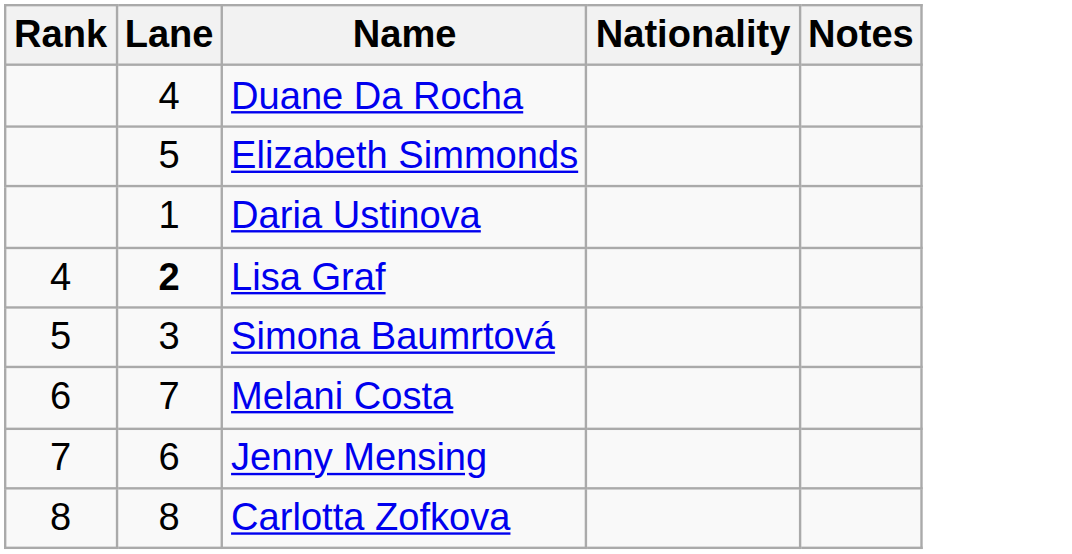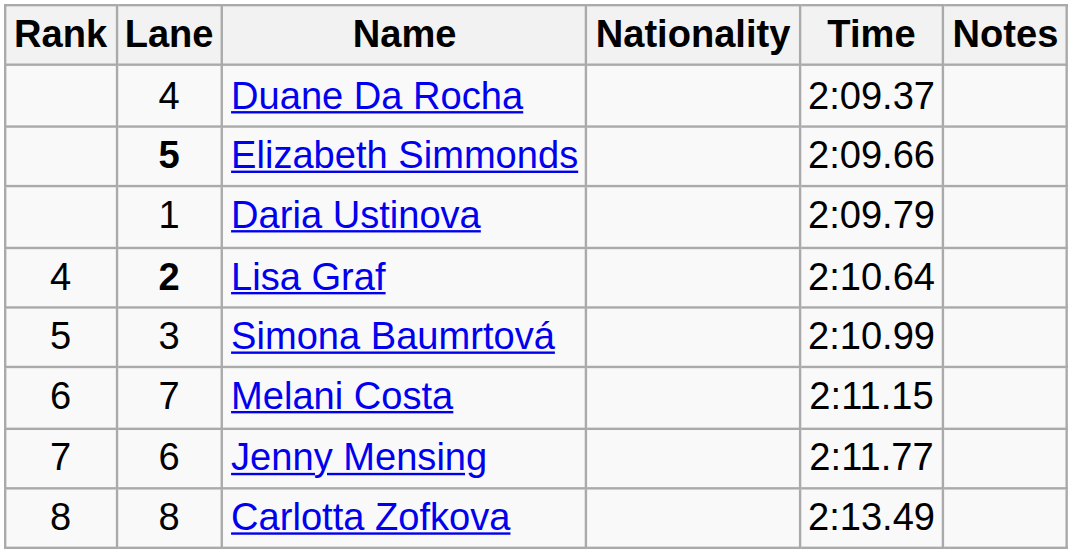+ column: Time | 2:09.37 | 2:09.66 | 2:09.79 | 2:10.64 | 2:10.99 | 2:11.15 | 2:11.77 | 2:13.49
Elizabeth Simmonds | Lane: normal -> bold
